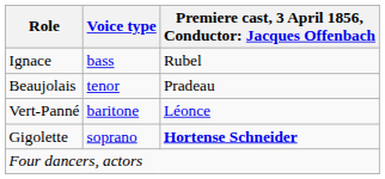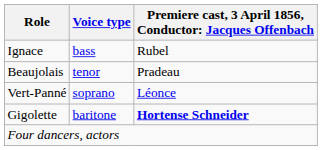Vert-Panné | Voice type: baritone -> soprano
Gigolette | Voice type: soprano -> baritone
